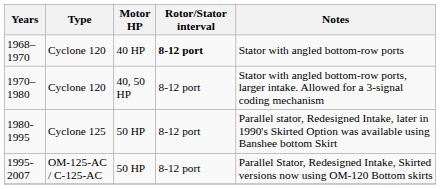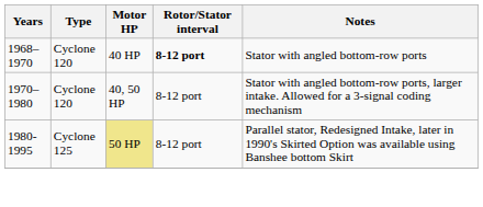1980-1995 | Motor HP: no background -> khaki background
- row: 1995-2007 | OM-125-AC / C-125-AC | 50 HP | 8-12 port | Parallel Stator, Redesigned Intake, Skirted versions now using OM-120 Bottom skirts
